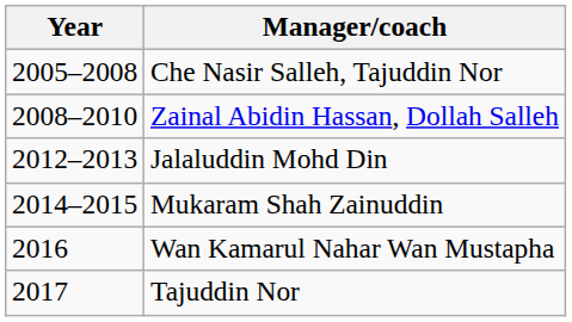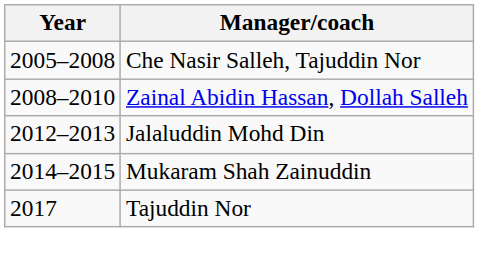- row: 2016 | Wan Kamarul Nahar Wan Mustapha
